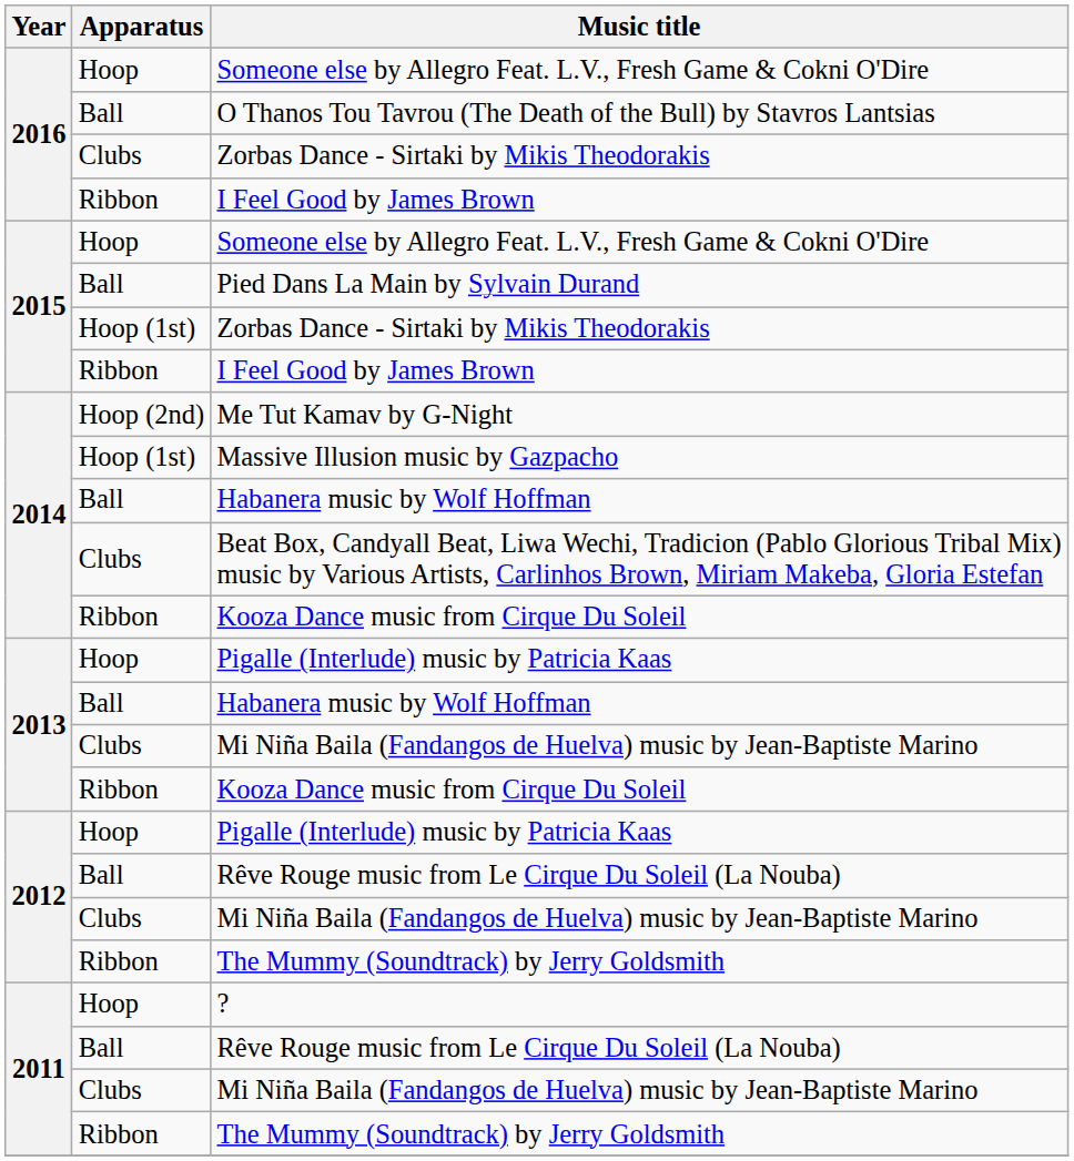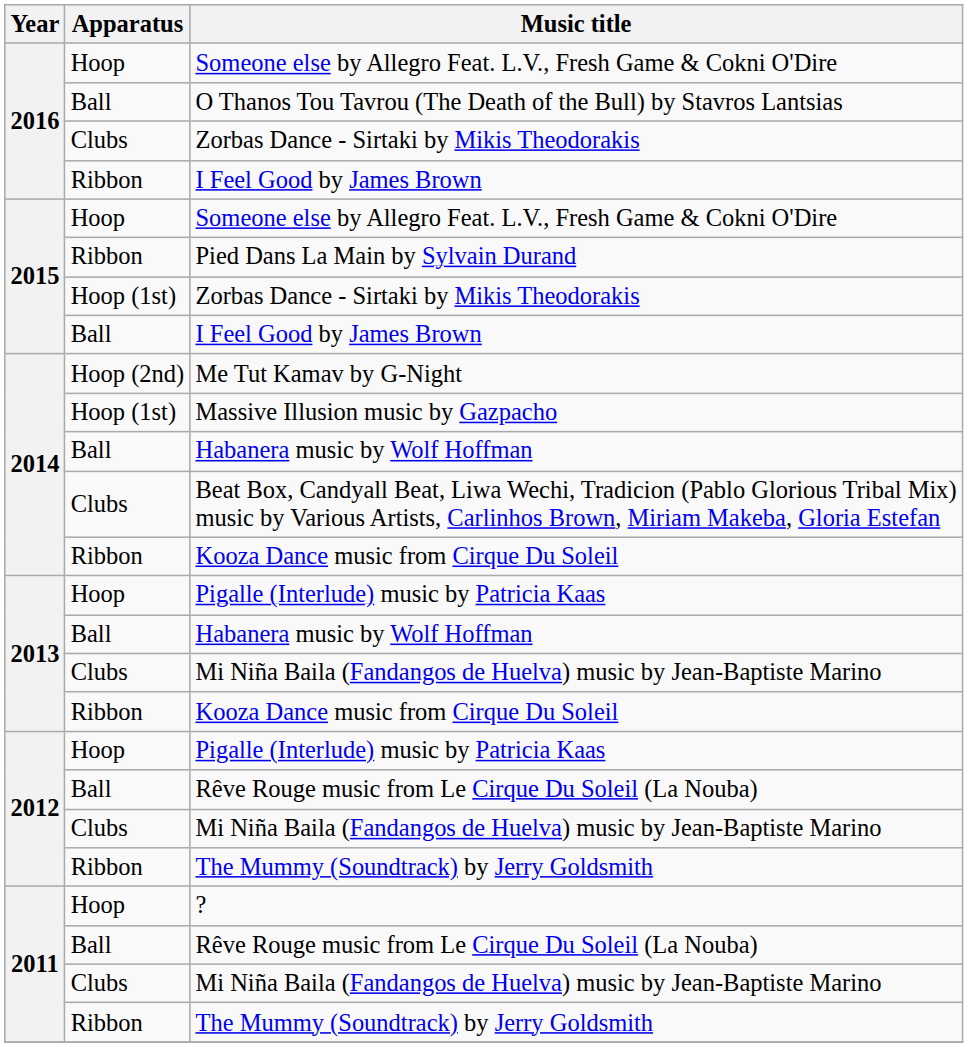Pied Dans La Main by Sylvain Durand | Apparatus: Ball -> Ribbon
2015 / I Feel Good by James Brown | Apparatus: Ribbon -> Ball
